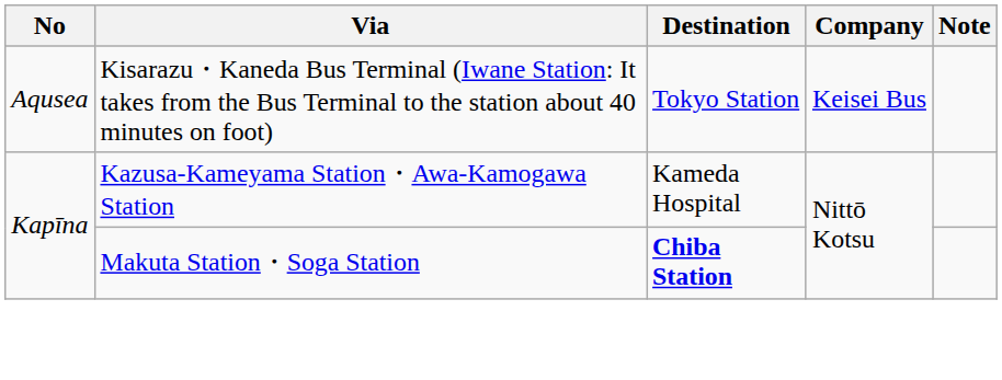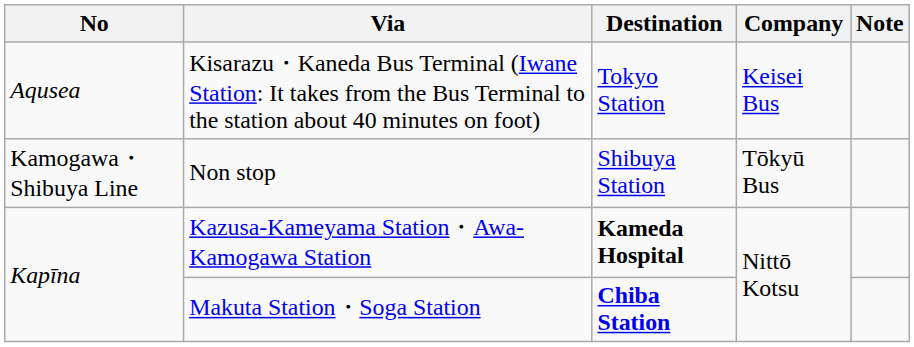+ row: Kamogawa・Shibuya Line | Non stop | Shibuya Station | Tōkyū Bus
Kazusa-Kameyama Station・Awa-Kamogawa Station | Destination: normal -> bold
